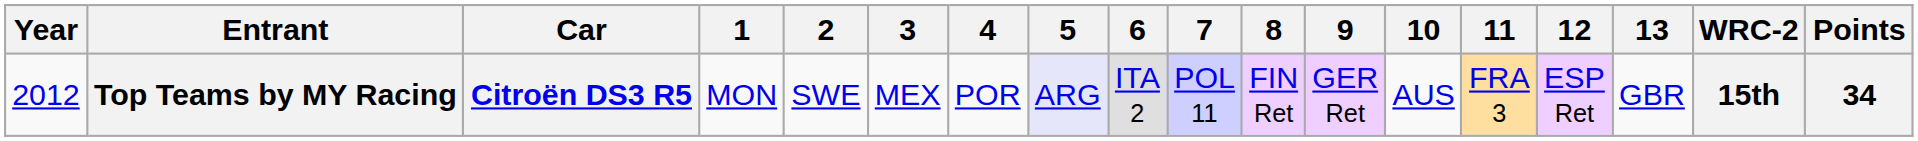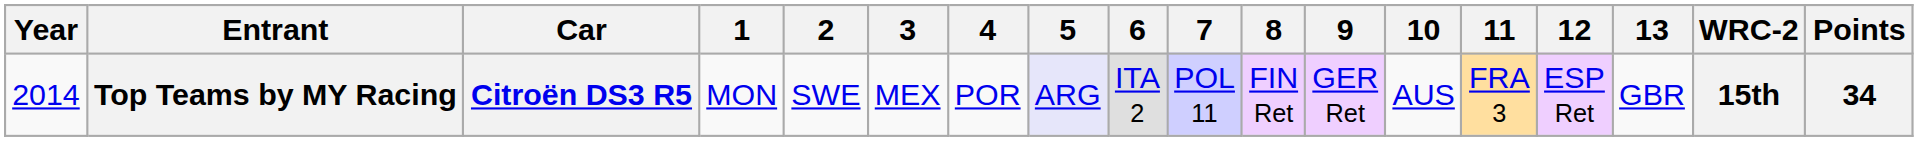Top Teams by MY Racing | Year: 2012 -> 2014
